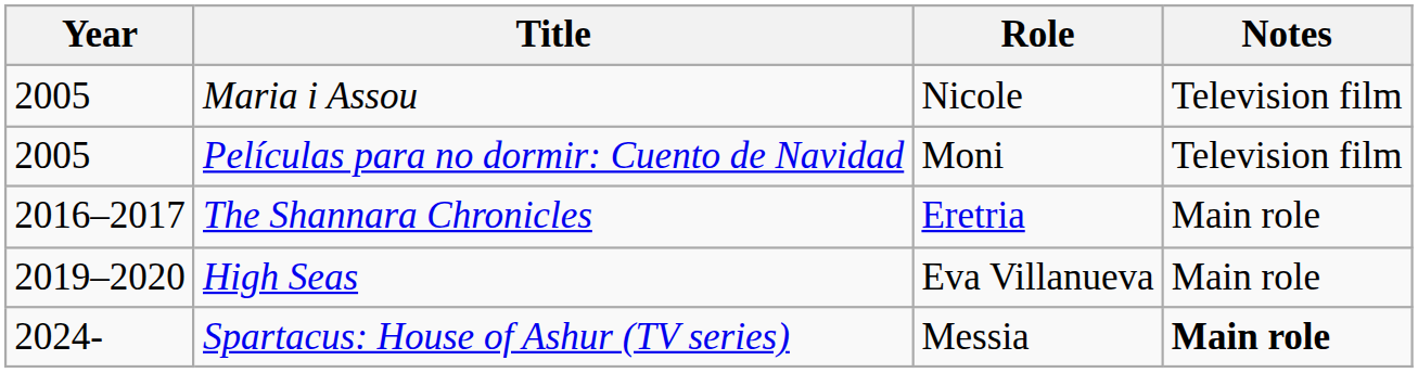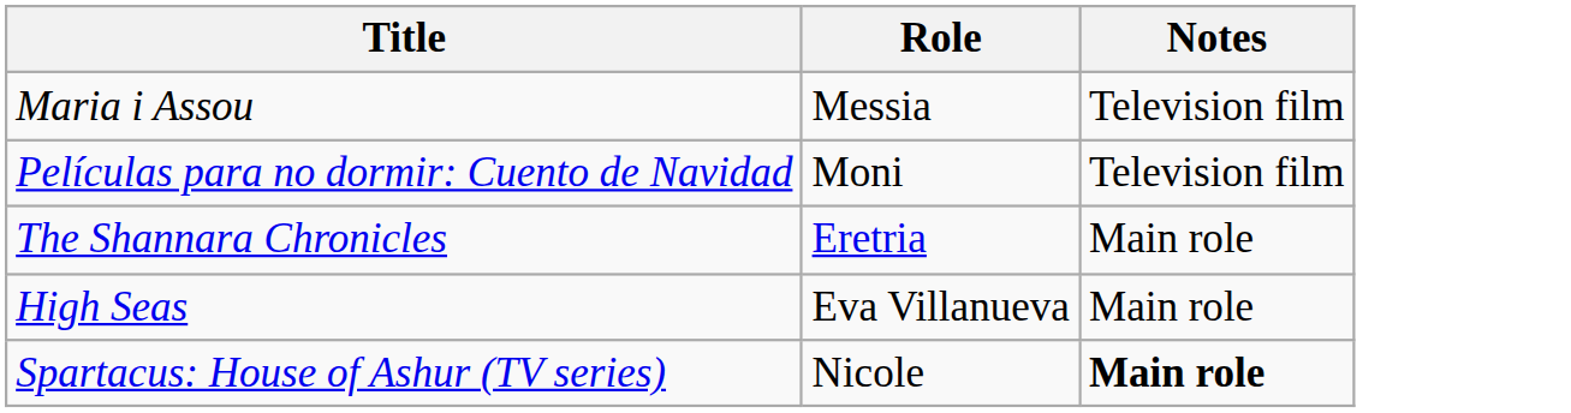- column: Year | 2005 | 2005 | 2016–2017 | 2019–2020 | 2024-
Maria i Assou | Role: Nicole -> Messia
Spartacus: House of Ashur (TV series) | Role: Messia -> Nicole
